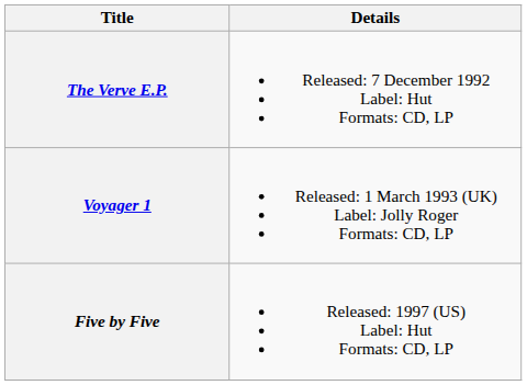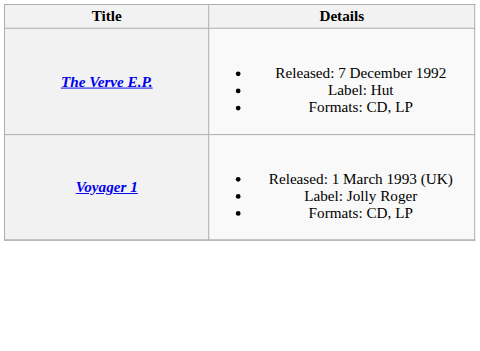- row: Five by Five | Released: 1997 (US) Label: Hut Formats: CD, LP
